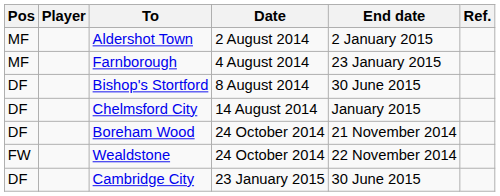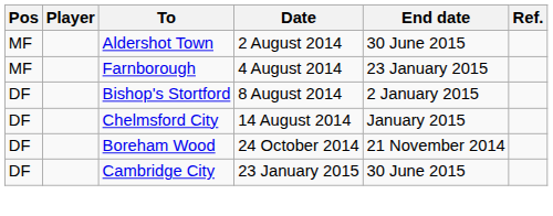Aldershot Town | End date: 2 January 2015 -> 30 June 2015
Bishop's Stortford | End date: 30 June 2015 -> 2 January 2015
- row: FW | Wealdstone | 24 October 2014 | 22 November 2014
